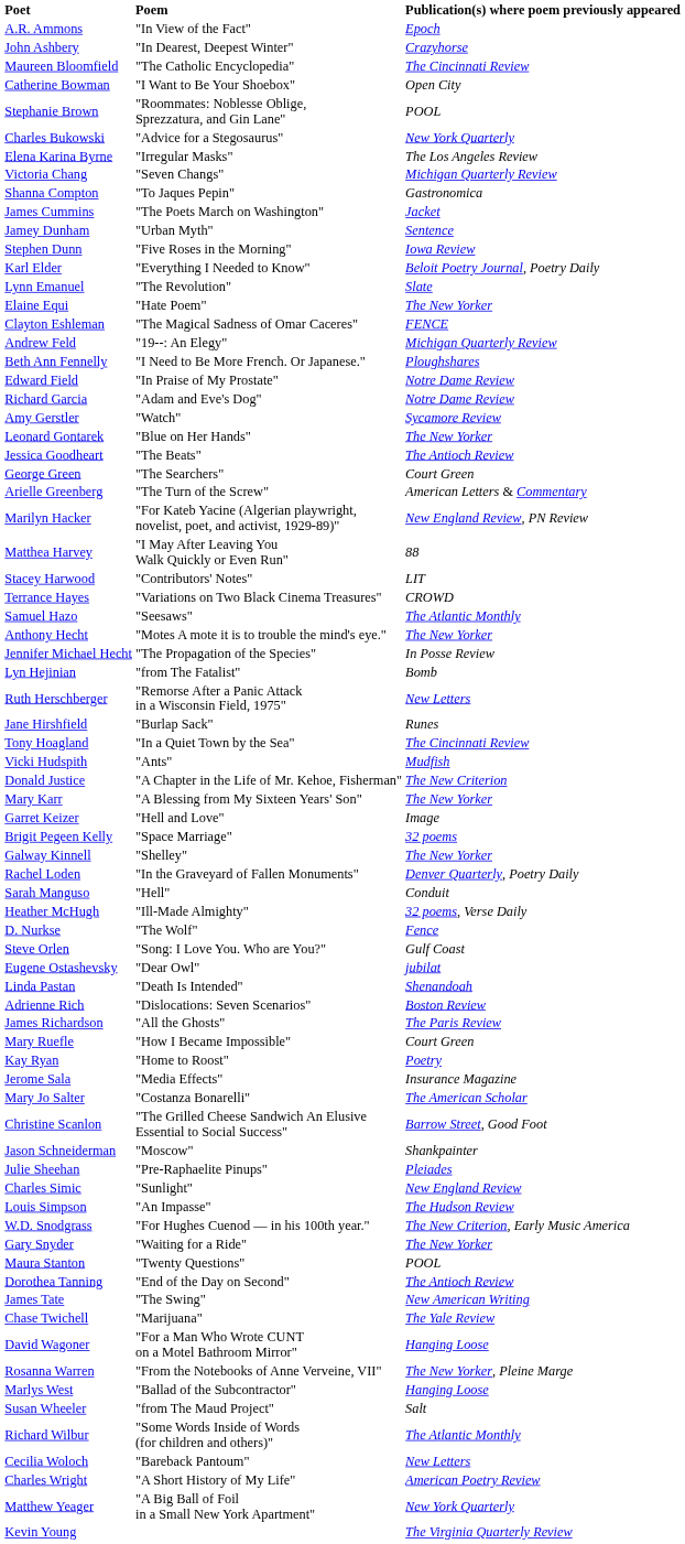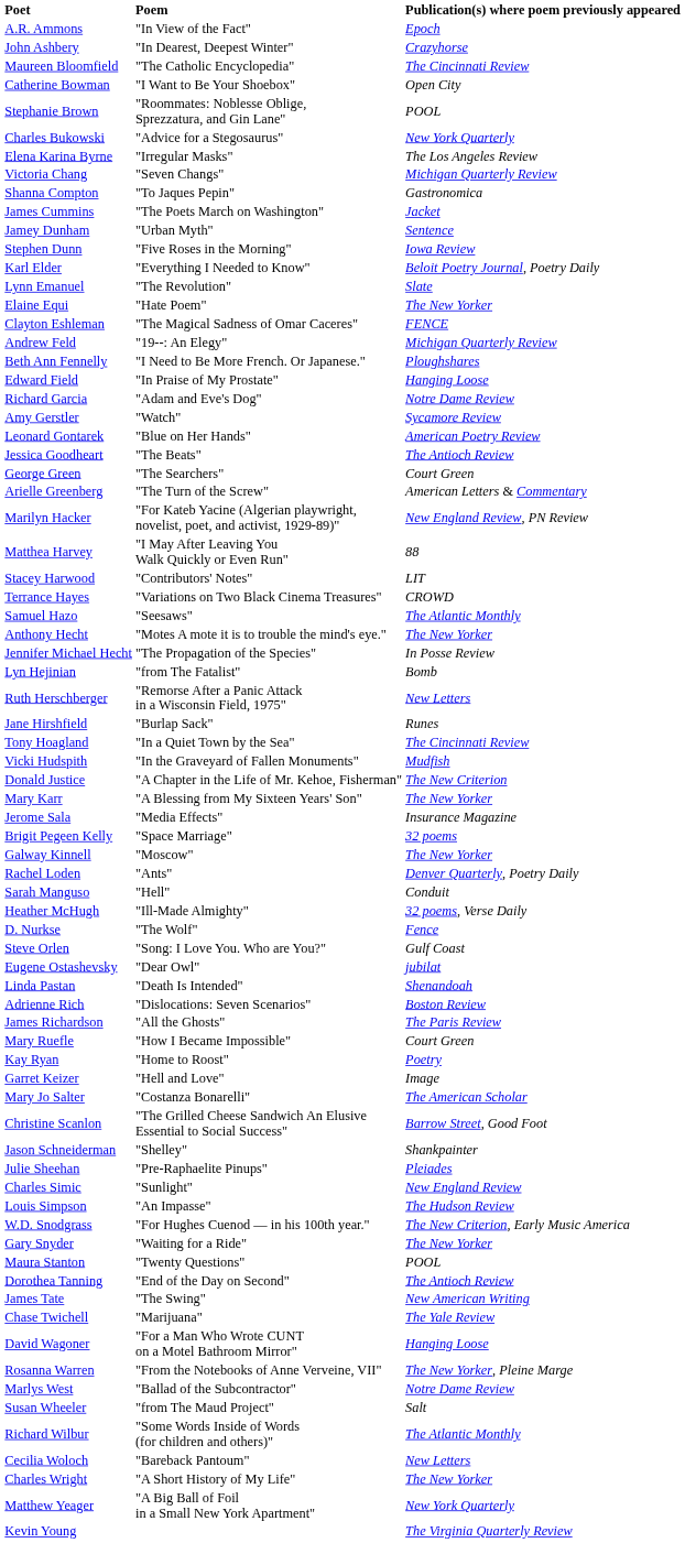Edward Field | Publication(s) where poem previously appeared: Notre Dame Review -> Hanging Loose
Leonard Gontarek | Publication(s) where poem previously appeared: The New Yorker -> American Poetry Review
Vicki Hudspith | Poem: "Ants" -> "In the Graveyard of Fallen Monuments"
rows swapped: Garret Keizer <-> Jerome Sala
Galway Kinnell | Poem: "Shelley" -> "Moscow"
Rachel Loden | Poem: "In the Graveyard of Fallen Monuments" -> "Ants"
Jason Schneiderman | Poem: "Moscow" -> "Shelley"
Marlys West | Publication(s) where poem previously appeared: Hanging Loose -> Notre Dame Review
Charles Wright | Publication(s) where poem previously appeared: American Poetry Review -> The New Yorker
